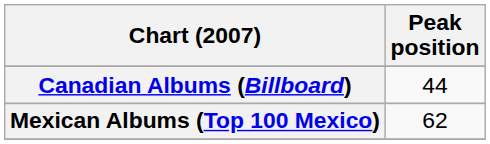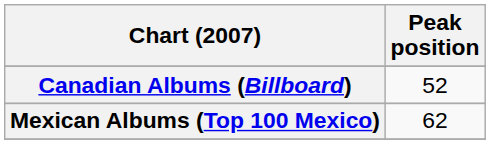Canadian Albums (Billboard) | Peak position: 44 -> 52
